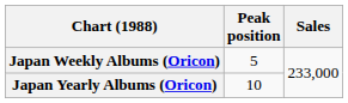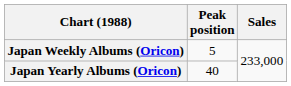Japan Yearly Albums (Oricon) | Peak position: 10 -> 40
